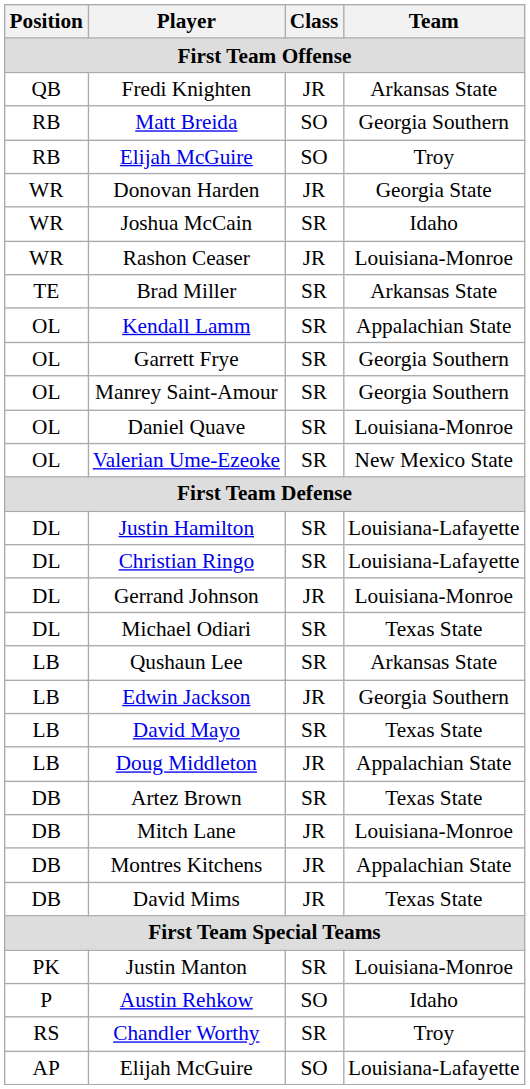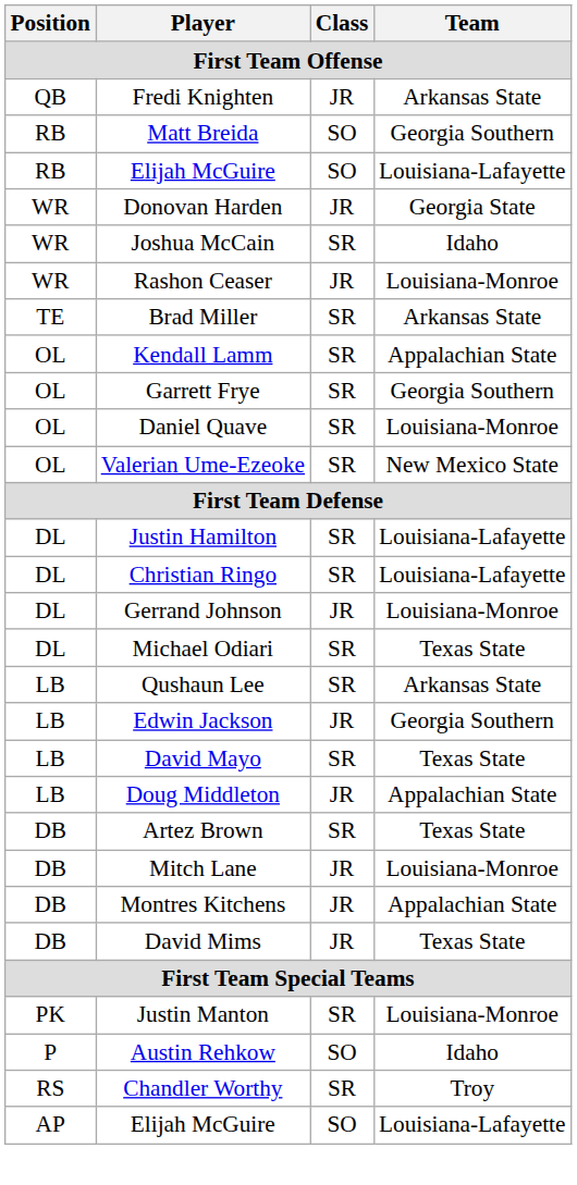RB / Elijah McGuire | Team: Troy -> Louisiana-Lafayette
- row: OL | Manrey Saint-Amour | SR | Georgia Southern
